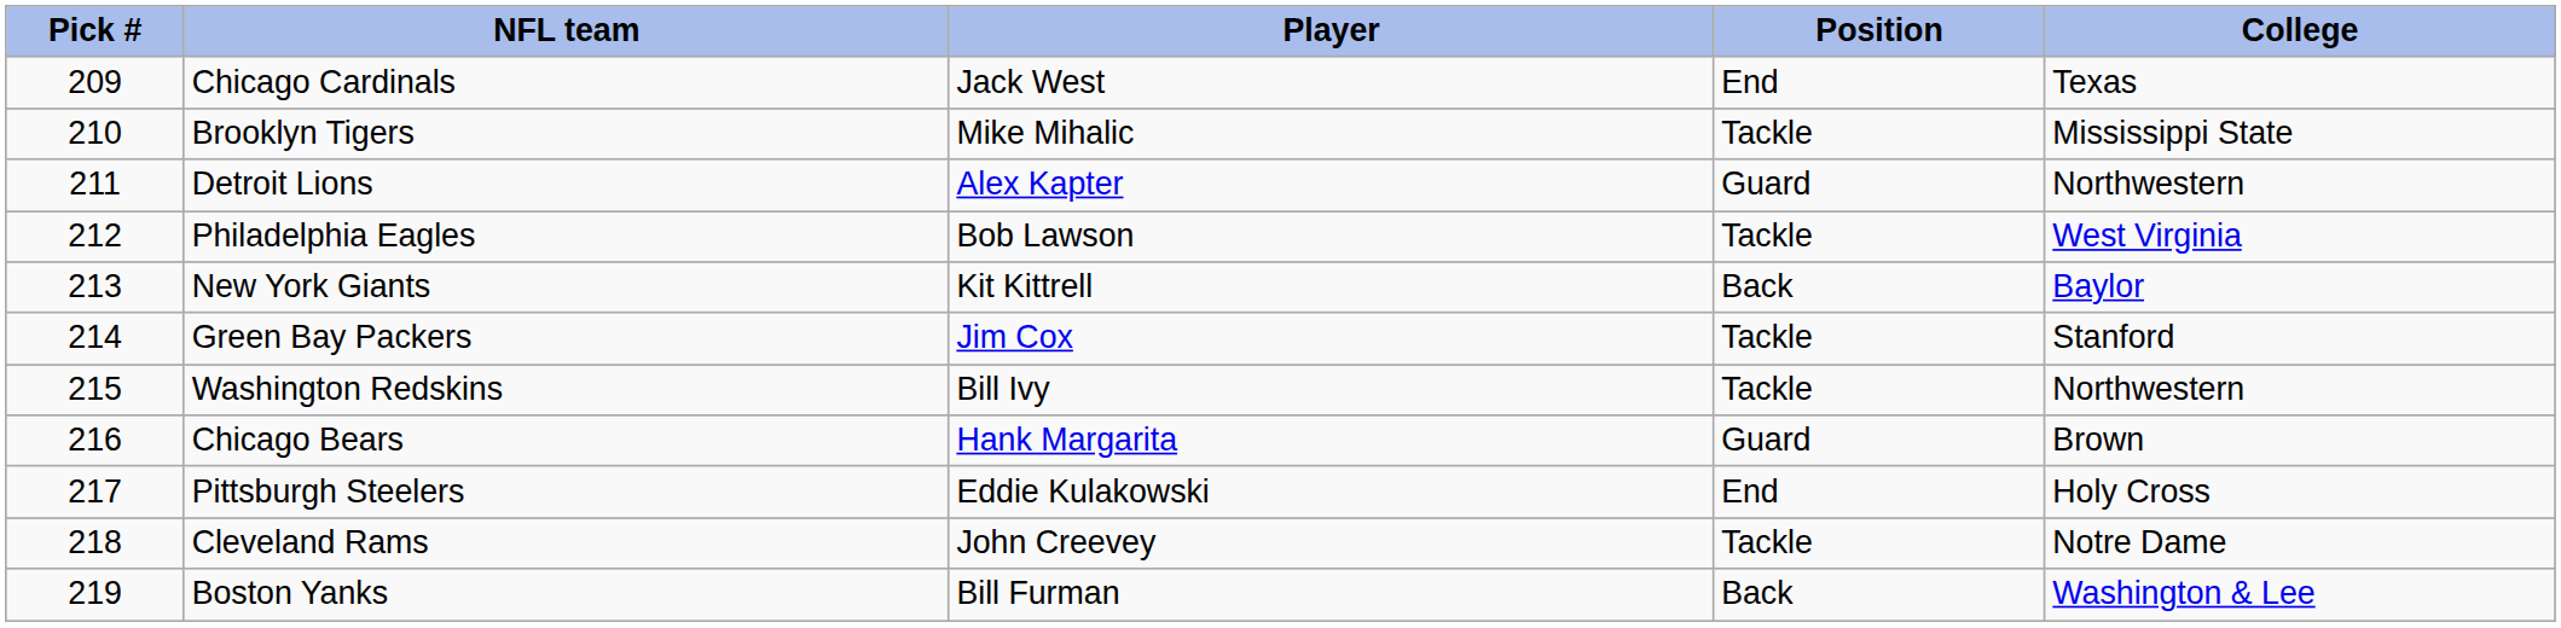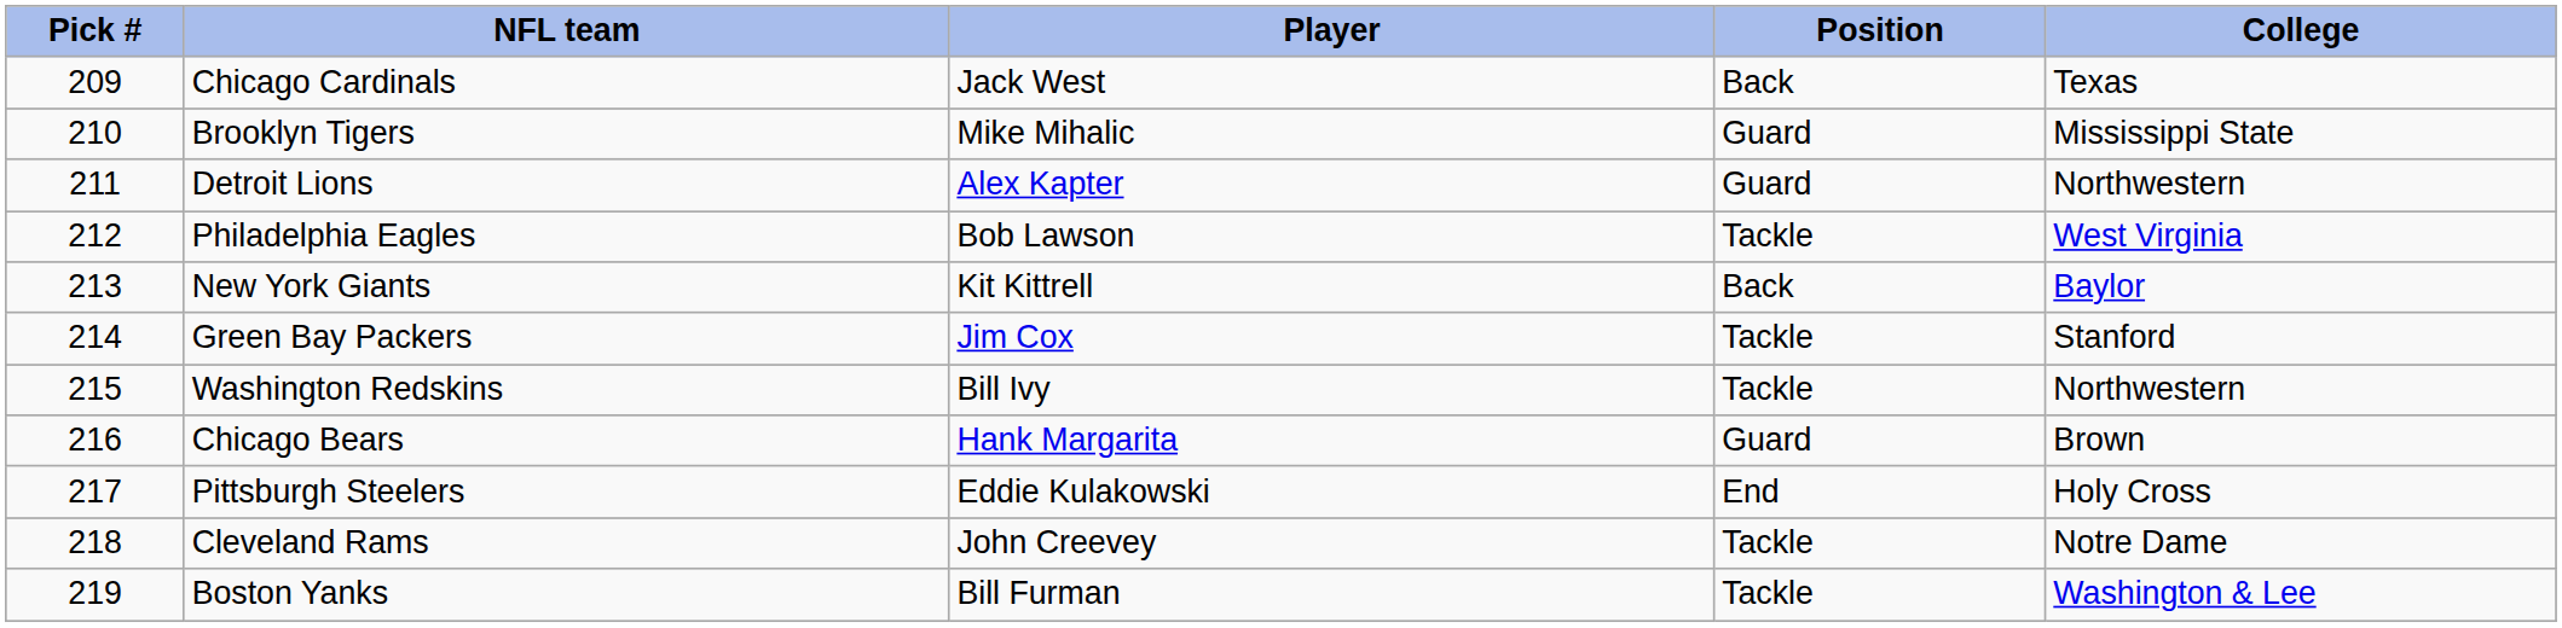Chicago Cardinals | Position: End -> Back
Brooklyn Tigers | Position: Tackle -> Guard
Boston Yanks | Position: Back -> Tackle
